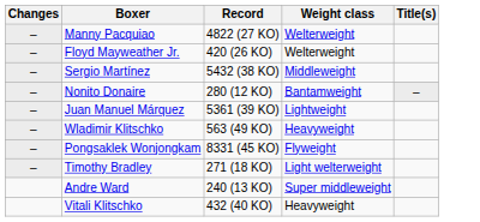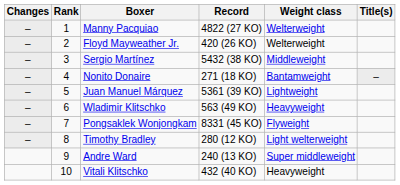+ column: Rank | 1 | 2 | 3 | 4 | 5 | 6 | 7 | 8 | 9 | 10
Nonito Donaire | Record: 280 (12 KO) -> 271 (18 KO)
Timothy Bradley | Record: 271 (18 KO) -> 280 (12 KO)
